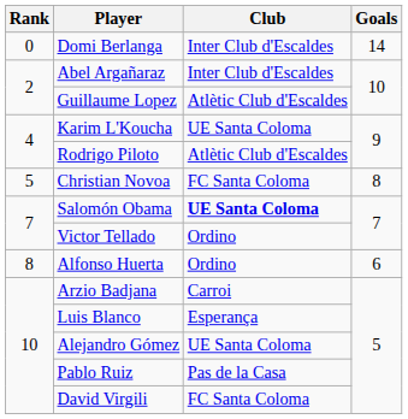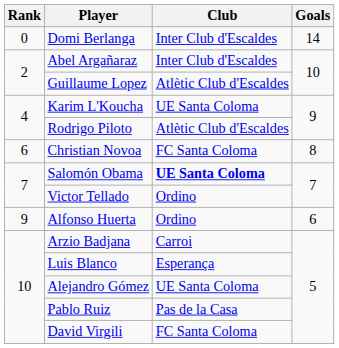Christian Novoa | Rank: 5 -> 6
Alfonso Huerta | Rank: 8 -> 9
